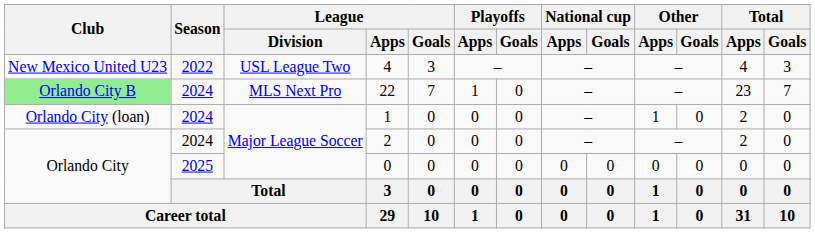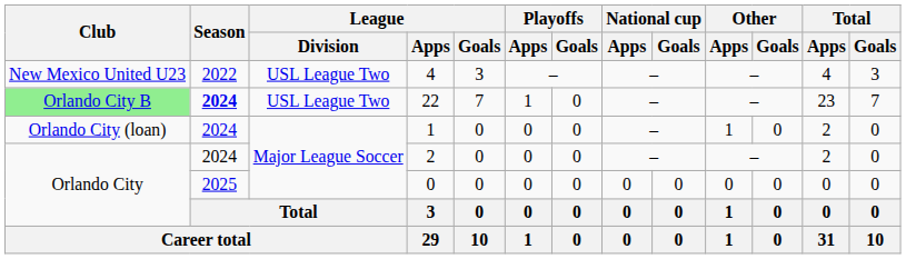22 | Season: normal -> bold
22 | League / Division: MLS Next Pro -> USL League Two
